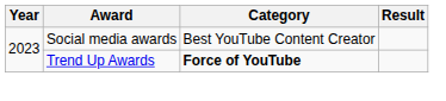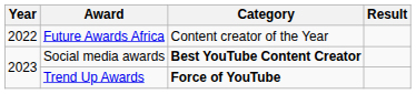+ row: 2022 | Future Awards Africa | Content creator of the Year
Social media awards | Category: normal -> bold
